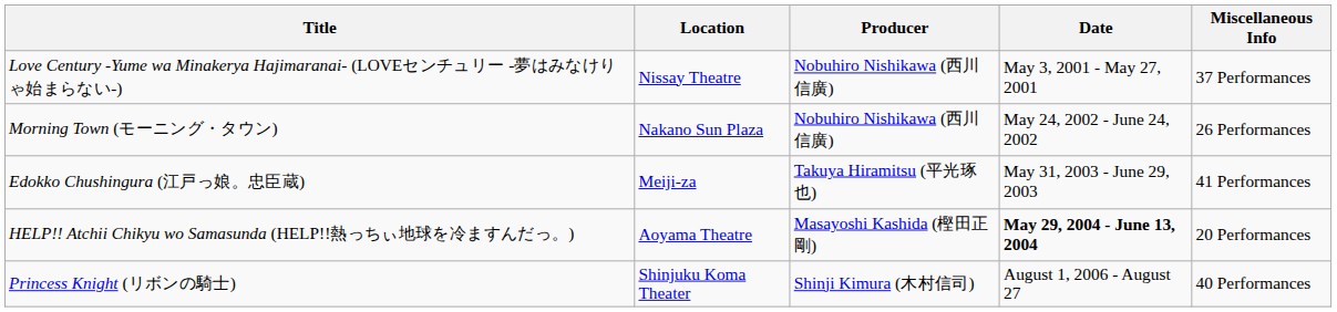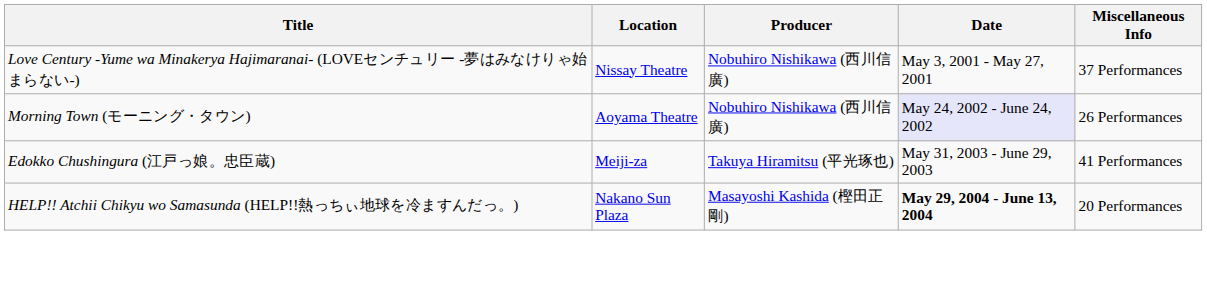Morning Town (モーニング・タウン) | Location: Nakano Sun Plaza -> Aoyama Theatre
Morning Town (モーニング・タウン) | Date: no background -> lavender background
HELP!! Atchii Chikyu wo Samasunda (HELP!!熱っちぃ地球を冷ますんだっ。) | Location: Aoyama Theatre -> Nakano Sun Plaza
- row: Princess Knight (リボンの騎士) | Shinjuku Koma Theater | Shinji Kimura (木村信司) | August 1, 2006 - August 27 | 40 Performances
